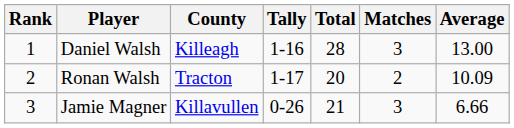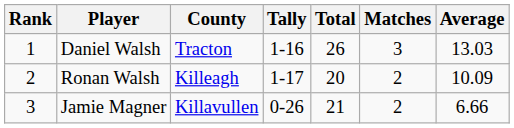Daniel Walsh | County: Killeagh -> Tracton
Daniel Walsh | Total: 28 -> 26
Daniel Walsh | Average: 13.00 -> 13.03
Ronan Walsh | County: Tracton -> Killeagh
Jamie Magner | Matches: 3 -> 2
